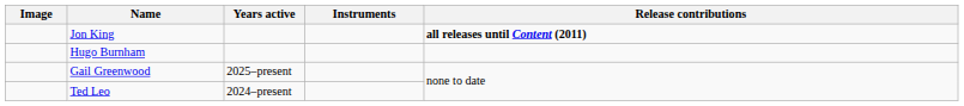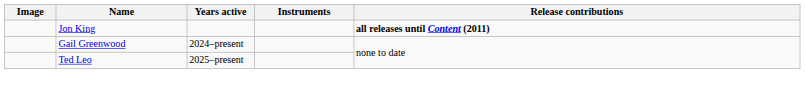- row: Hugo Burnham
Gail Greenwood | Years active: 2025–present -> 2024–present
Ted Leo | Years active: 2024–present -> 2025–present
